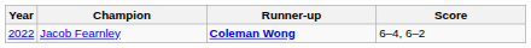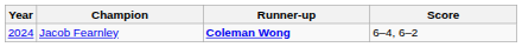Jacob Fearnley | Year: 2022 -> 2024
